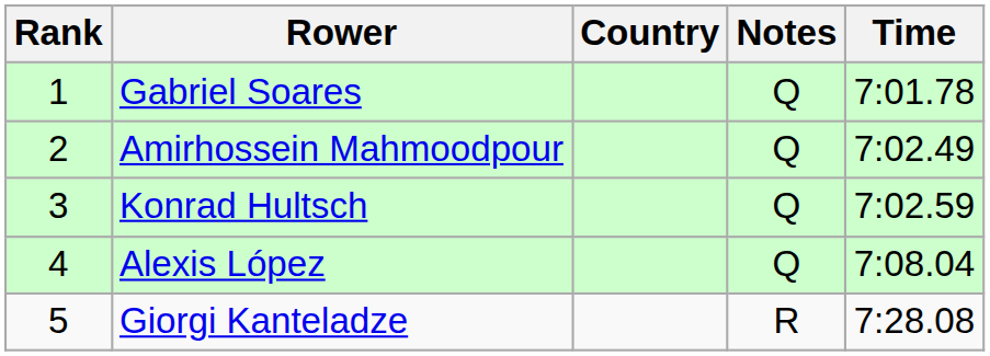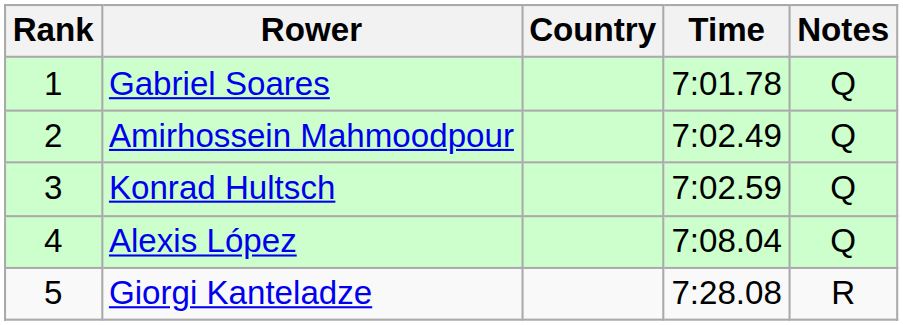columns swapped: Time <-> Notes
